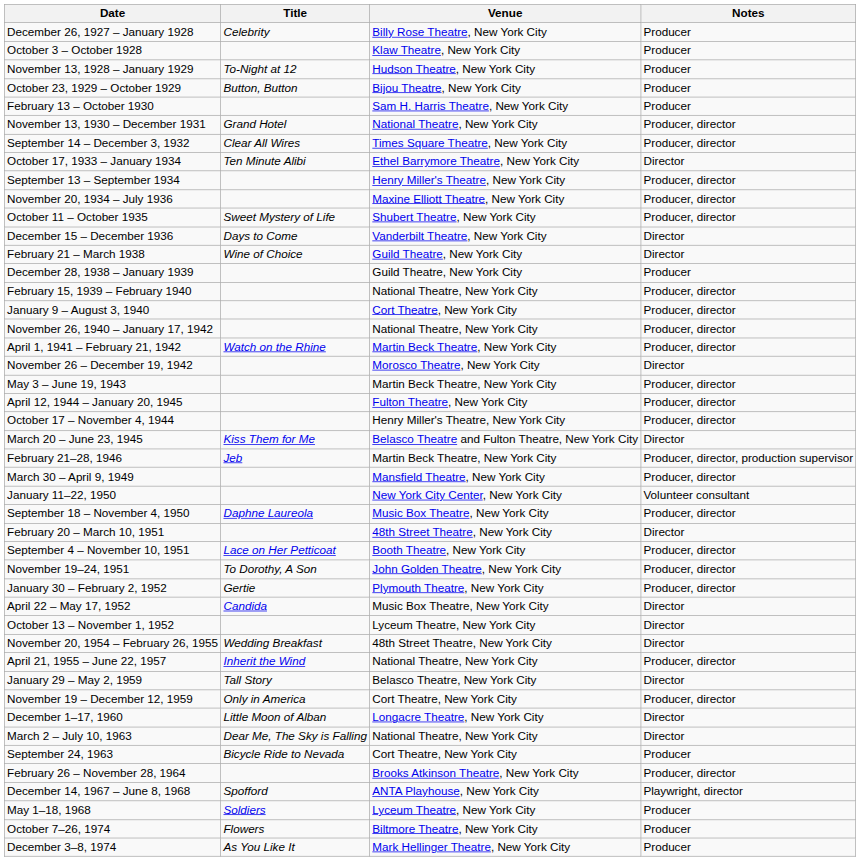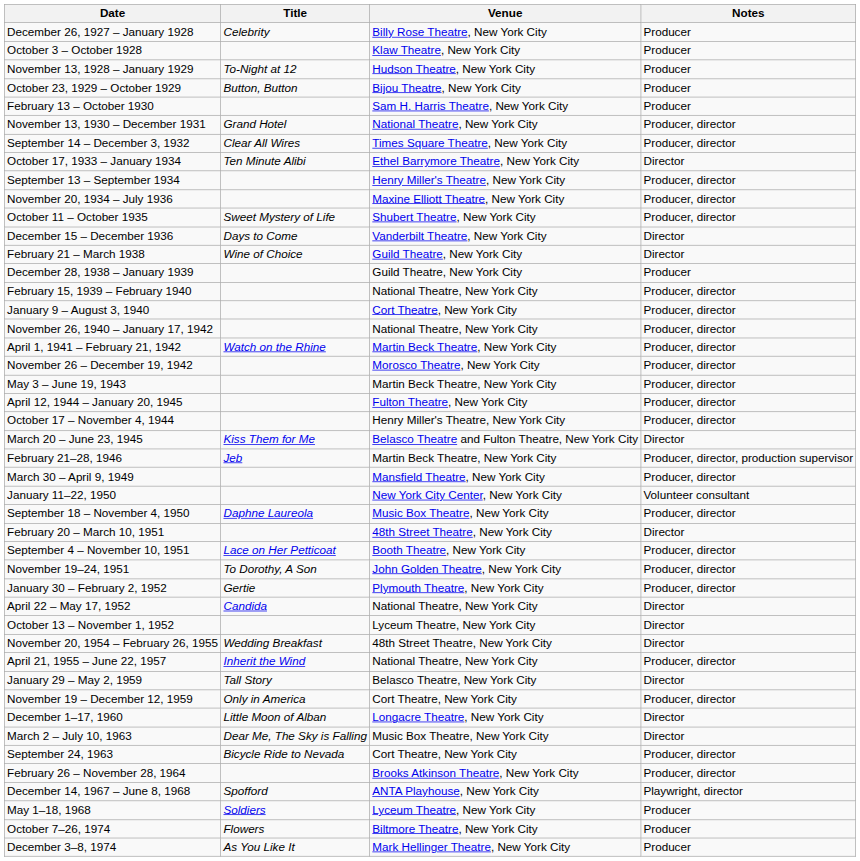November 26 – December 19, 1942 | Notes: Director -> Producer, director
April 22 – May 17, 1952 | Venue: Music Box Theatre, New York City -> National Theatre, New York City
March 2 – July 10, 1963 | Venue: National Theatre, New York City -> Music Box Theatre, New York City
September 24, 1963 | Notes: Producer -> Producer, director
